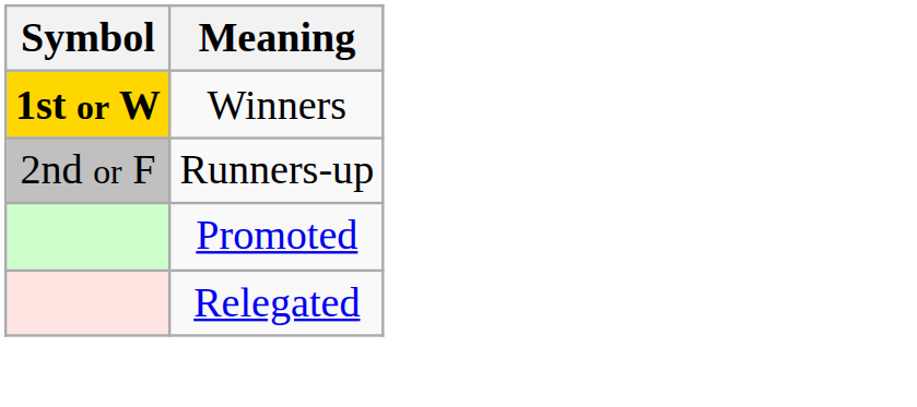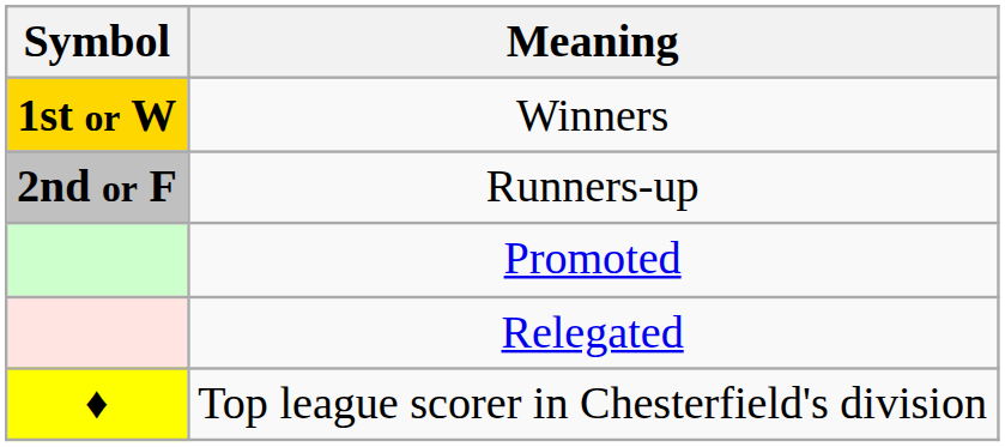Runners-up | Symbol: normal -> bold
+ row: ♦ | Top league scorer in Chesterfield's division
